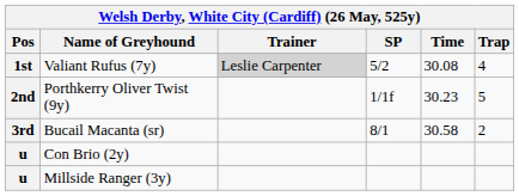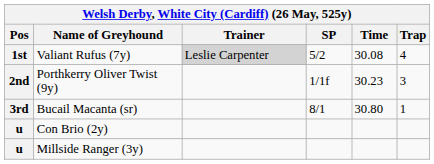Porthkerry Oliver Twist (9y) | Trap: 5 -> 3
Bucail Macanta (sr) | Time: 30.58 -> 30.80
Bucail Macanta (sr) | Trap: 2 -> 1
